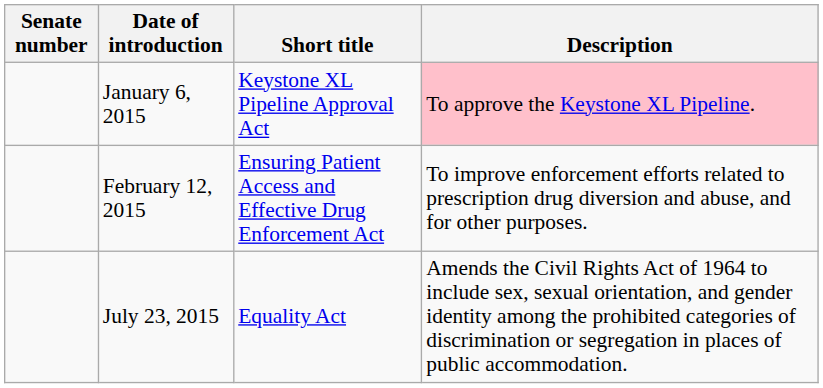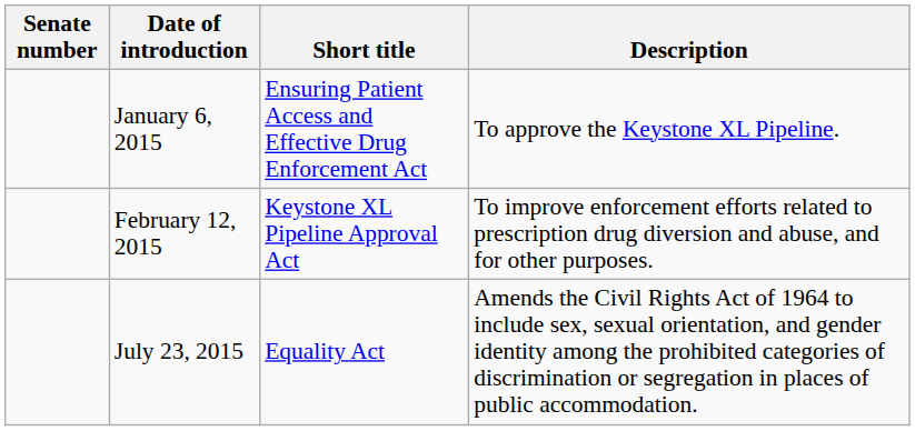January 6, 2015 | Short title: Keystone XL Pipeline Approval Act -> Ensuring Patient Access and Effective Drug Enforcement Act
January 6, 2015 | Description: pink background -> no background
February 12, 2015 | Short title: Ensuring Patient Access and Effective Drug Enforcement Act -> Keystone XL Pipeline Approval Act
